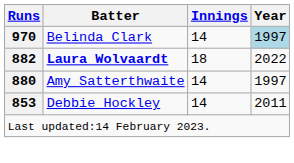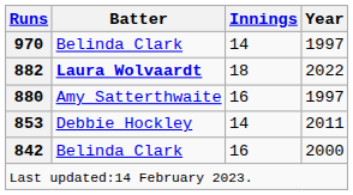970 | Year: lightblue background -> no background
880 | Innings: 14 -> 16
+ row: 842 | Belinda Clark | 16 | 2000
